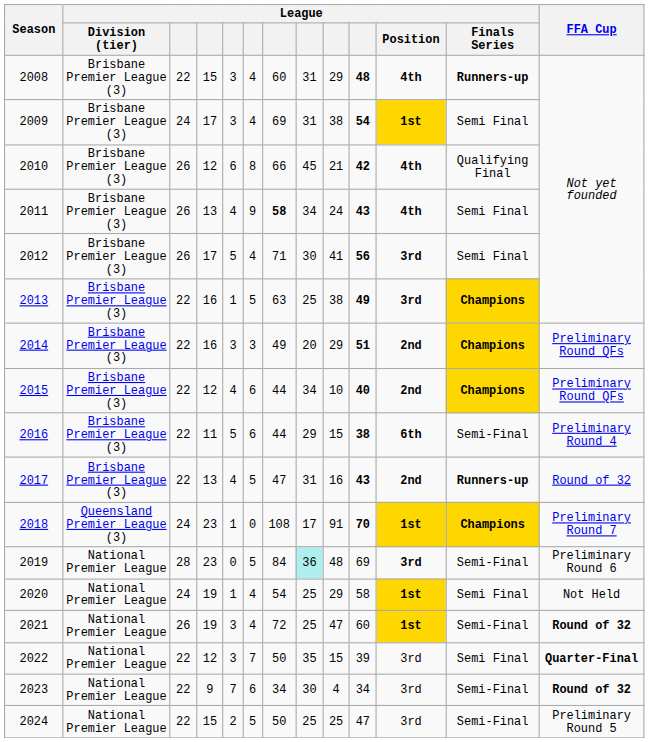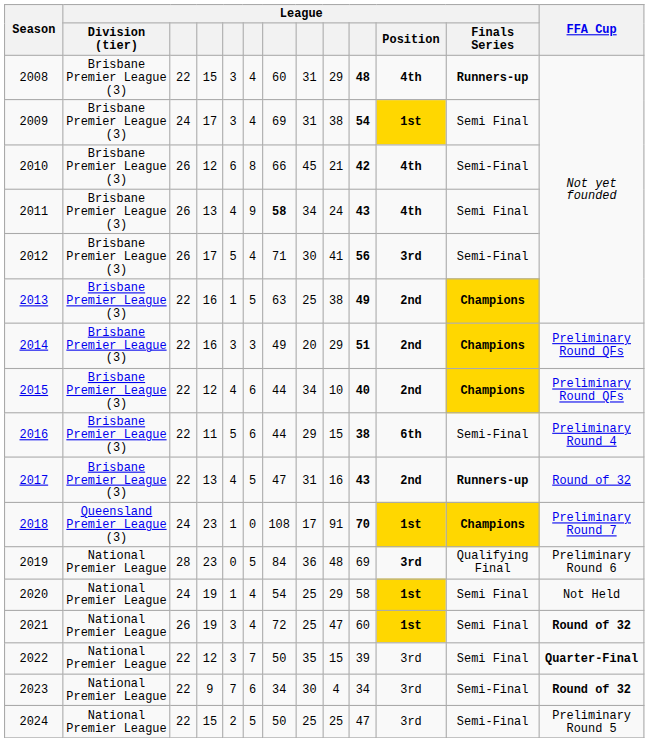2010 | League / Finals Series: Qualifying Final -> Semi-Final
2012 | League / Finals Series: Semi Final -> Semi-Final
2013 | League / Position: 3rd -> 2nd
2019 | column 8: paleturquoise background -> no background
2019 | League / Finals Series: Semi-Final -> Qualifying Final
2021 | League / Finals Series: Semi-Final -> Semi Final
